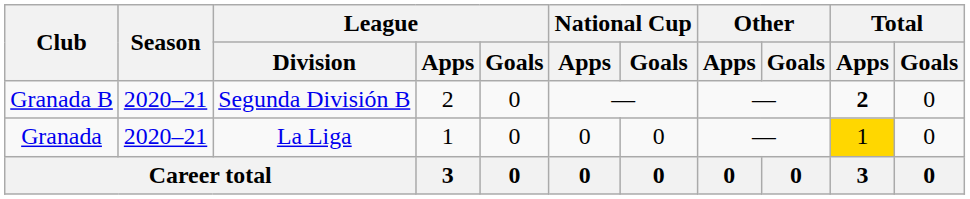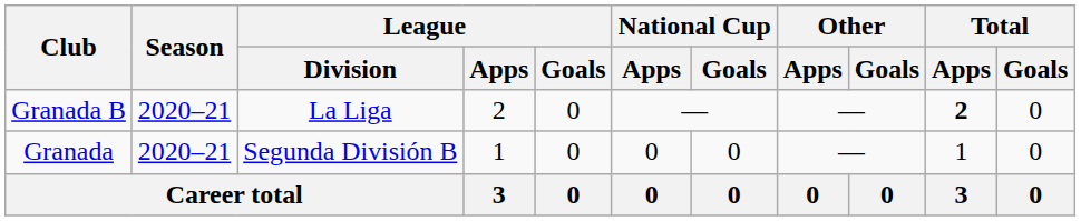Granada B | League / Division: Segunda División B -> La Liga
Granada | League / Division: La Liga -> Segunda División B
Granada | Total / Apps: gold background -> no background
